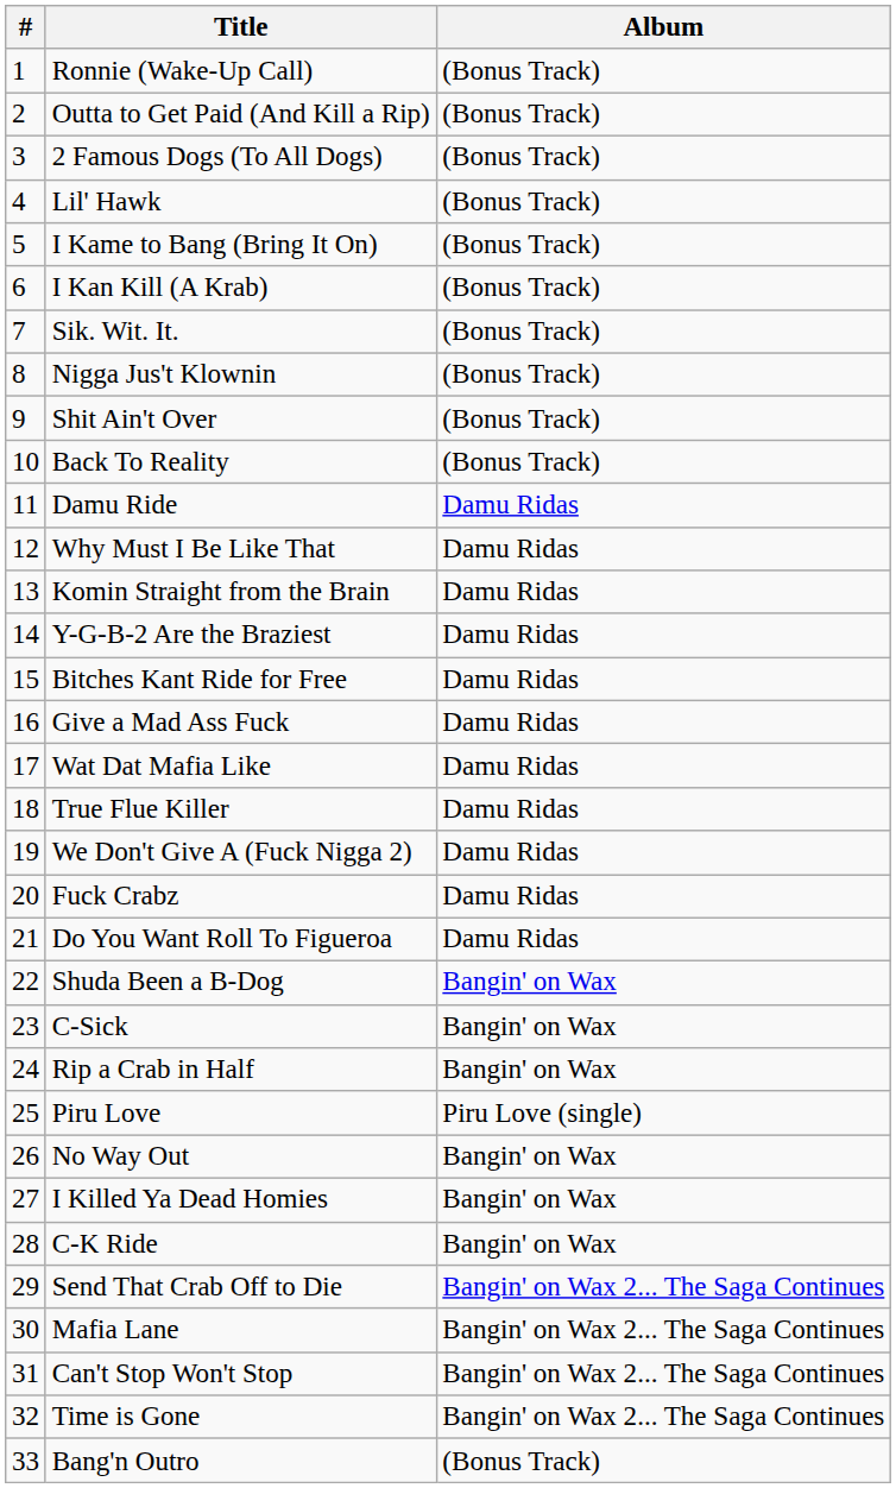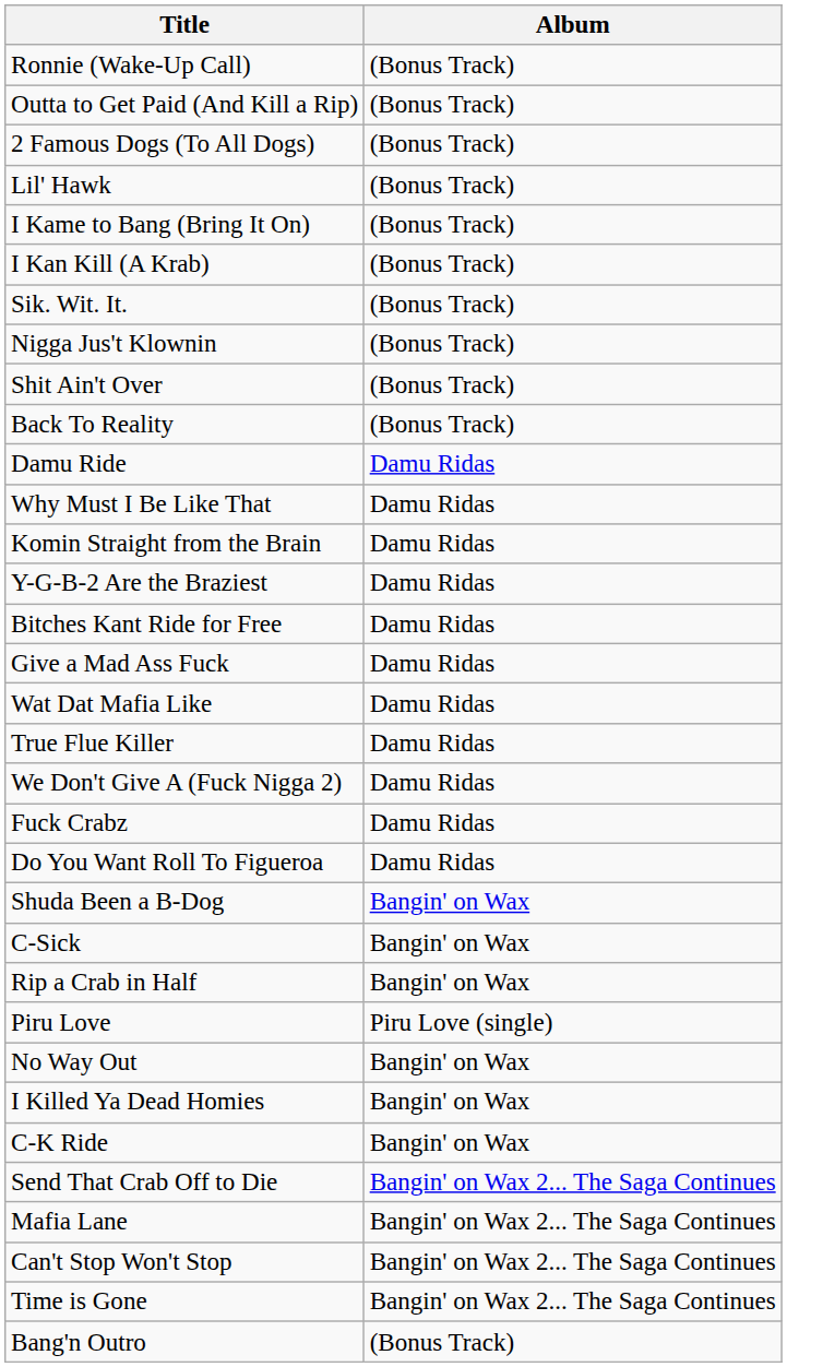- column: # | 1 | 2 | 3 | 4 | 5 | 6 | 7 | 8 | 9 | 10 | 11 | 12 | 13 | 14 | 15 | 16 | 17 | 18 | 19 | 20 | 21 | 22 | 23 | 24 | 25 | 26 | 27 | 28 | 29 | 30 | 31 | 32 | 33
